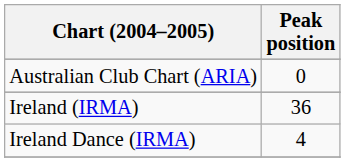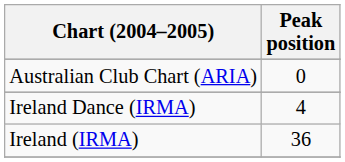rows swapped: Ireland (IRMA) <-> Ireland Dance (IRMA)
